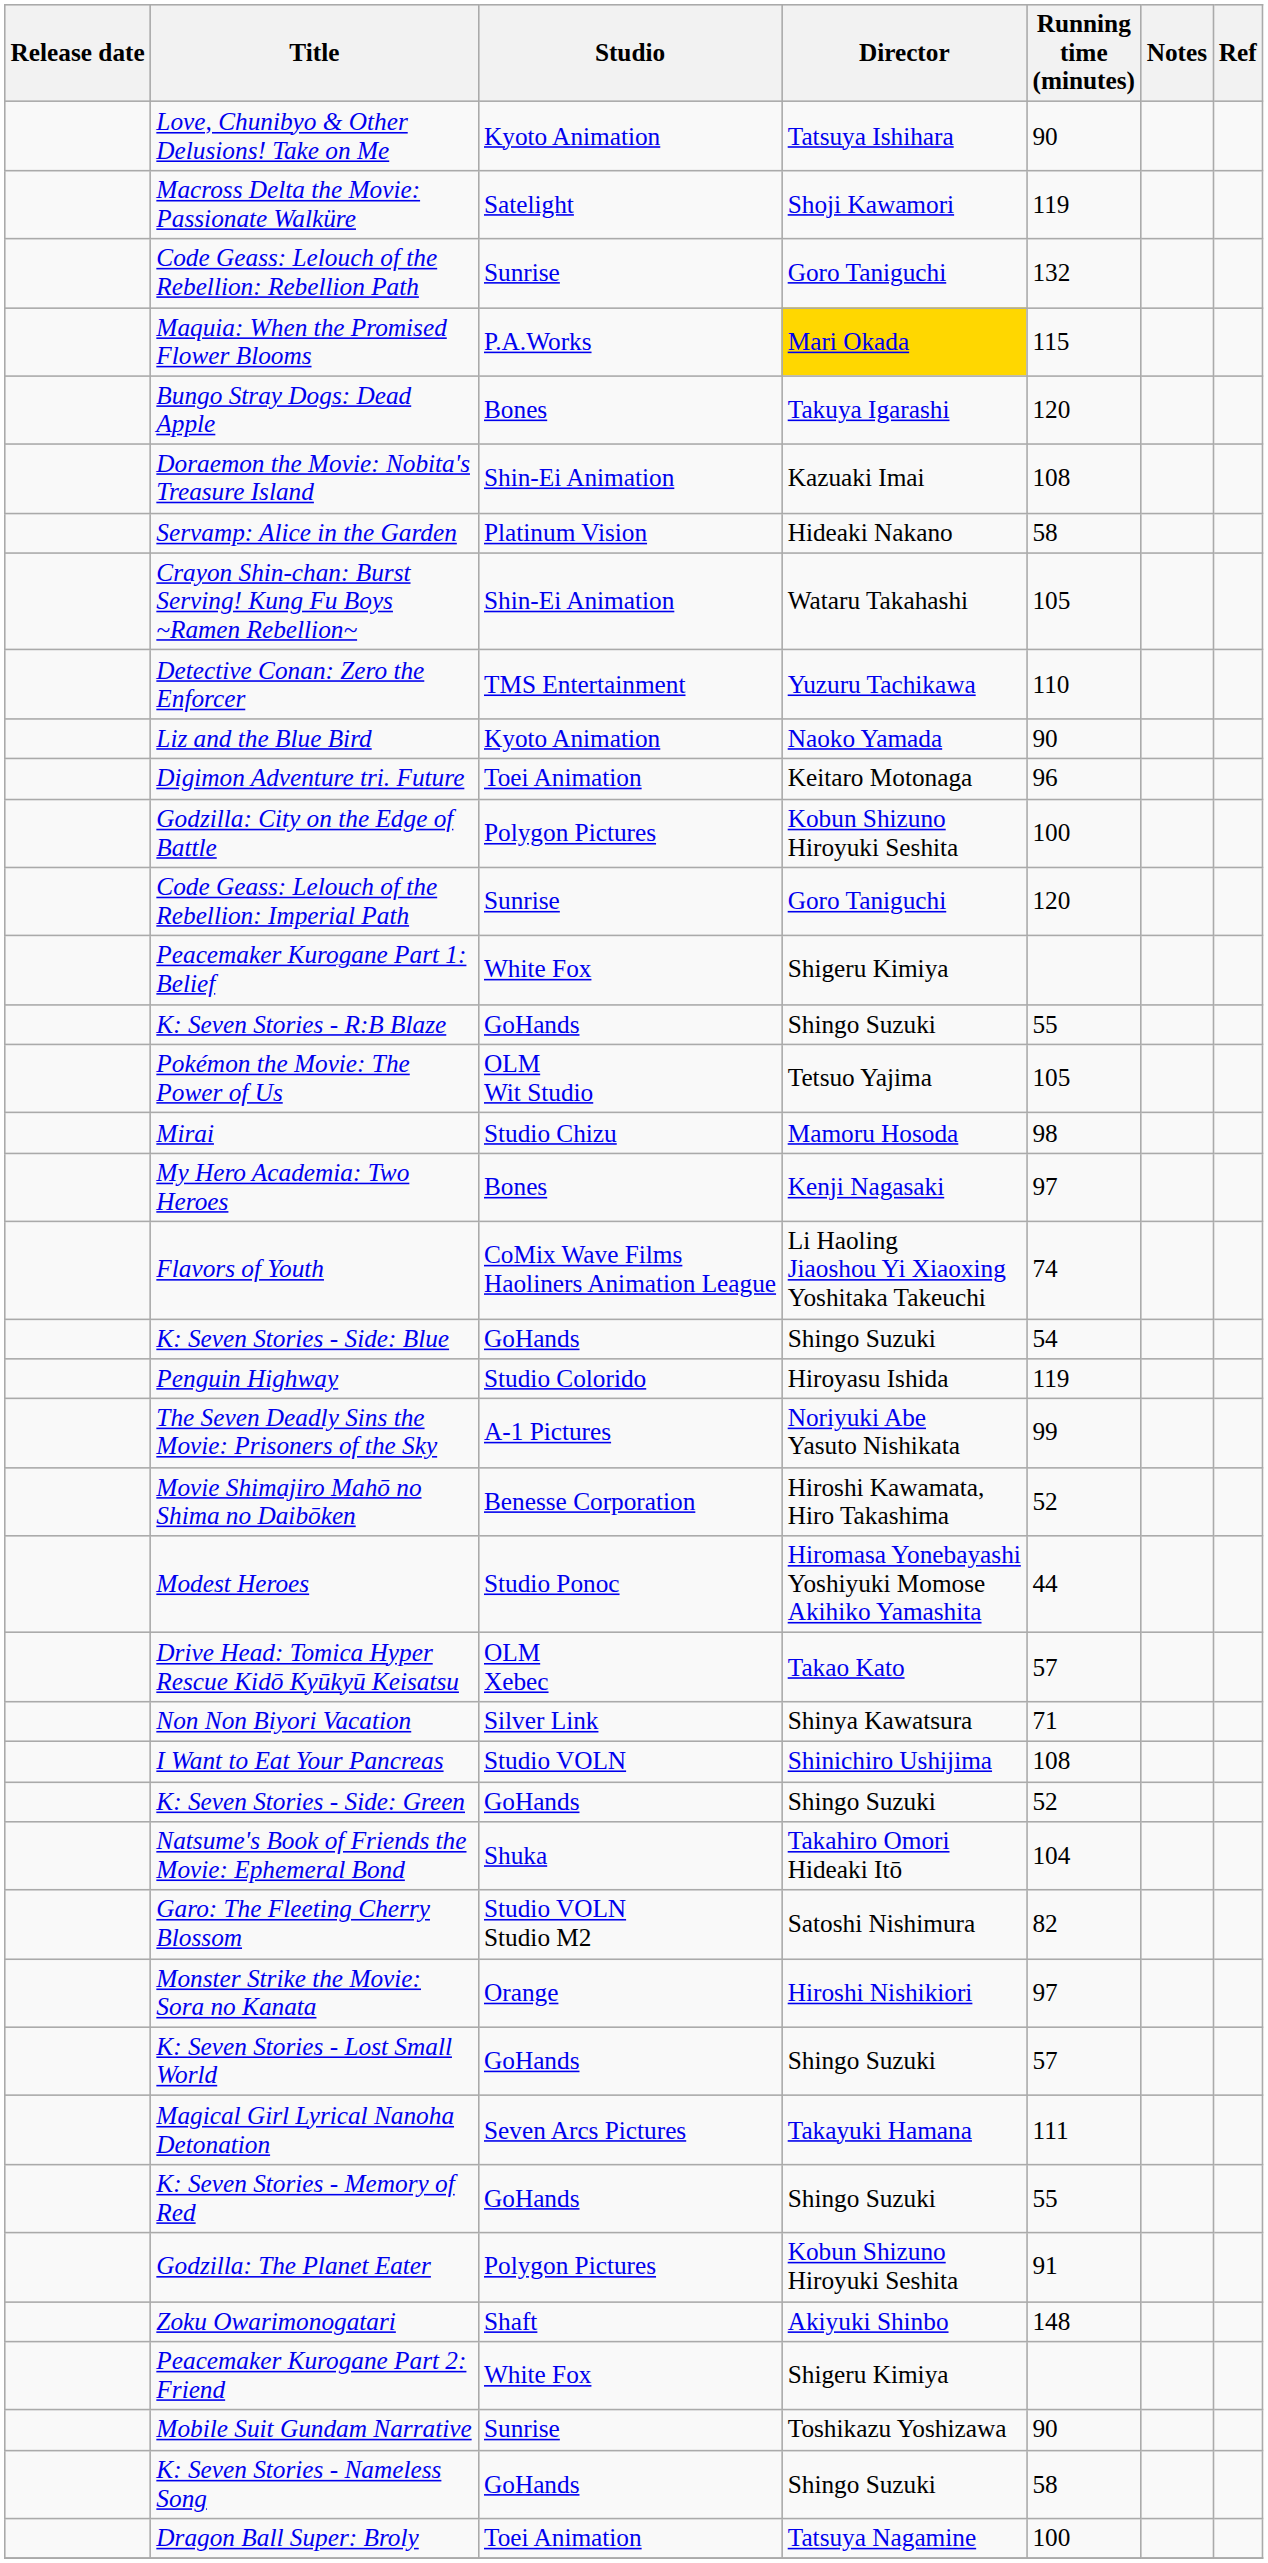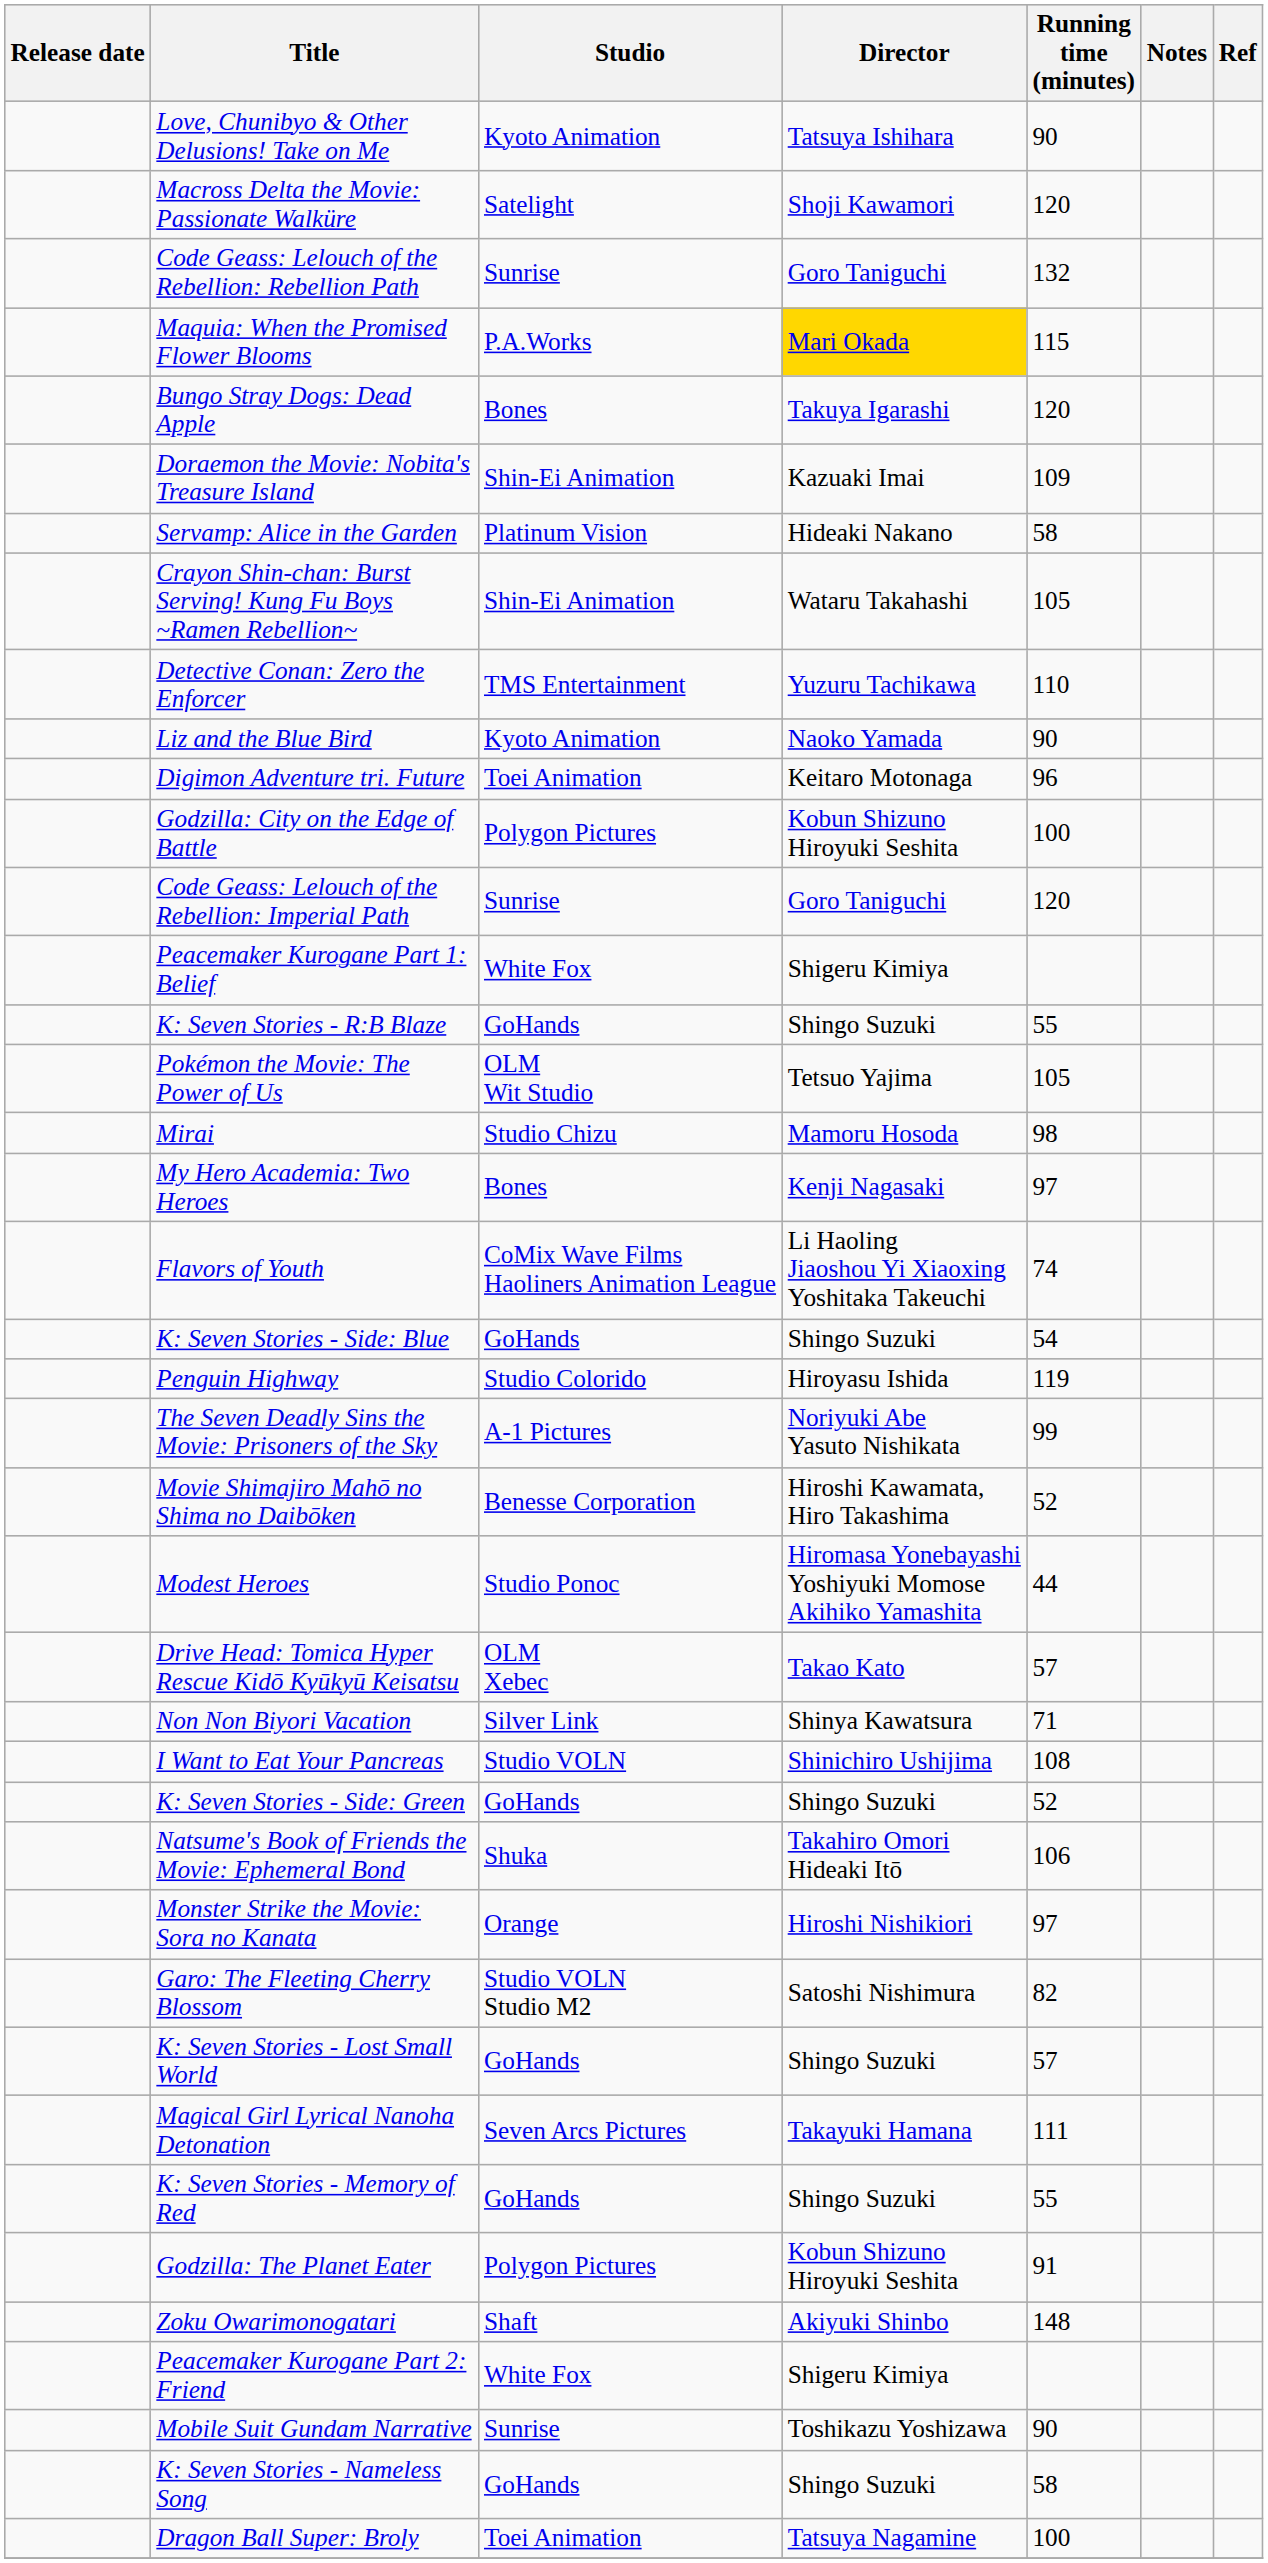Macross Delta the Movie: Passionate Walküre | Running time (minutes): 119 -> 120
Doraemon the Movie: Nobita's Treasure Island | Running time (minutes): 108 -> 109
Natsume's Book of Friends the Movie: Ephemeral Bond | Running time (minutes): 104 -> 106
rows swapped: Monster Strike the Movie: Sora no Kanata <-> Garo: The Fleeting Cherry Blossom
